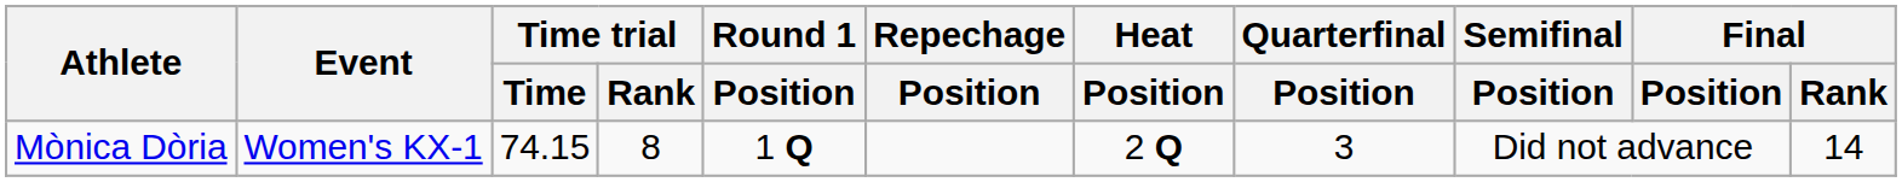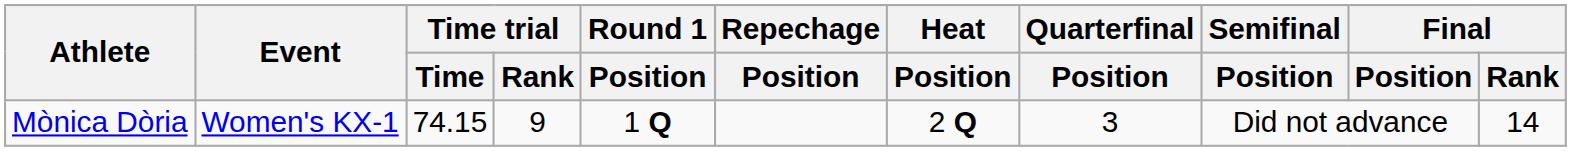Mònica Dòria | Time trial / Rank: 8 -> 9
